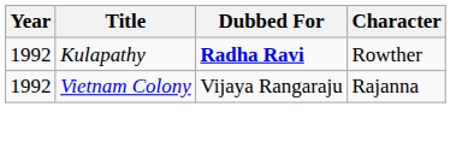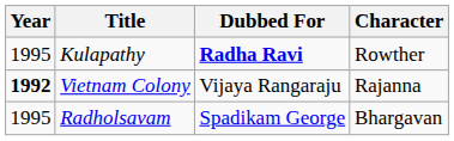Kulapathy | Year: 1992 -> 1995
Vietnam Colony | Year: normal -> bold
+ row: 1995 | Radholsavam | Spadikam George | Bhargavan
